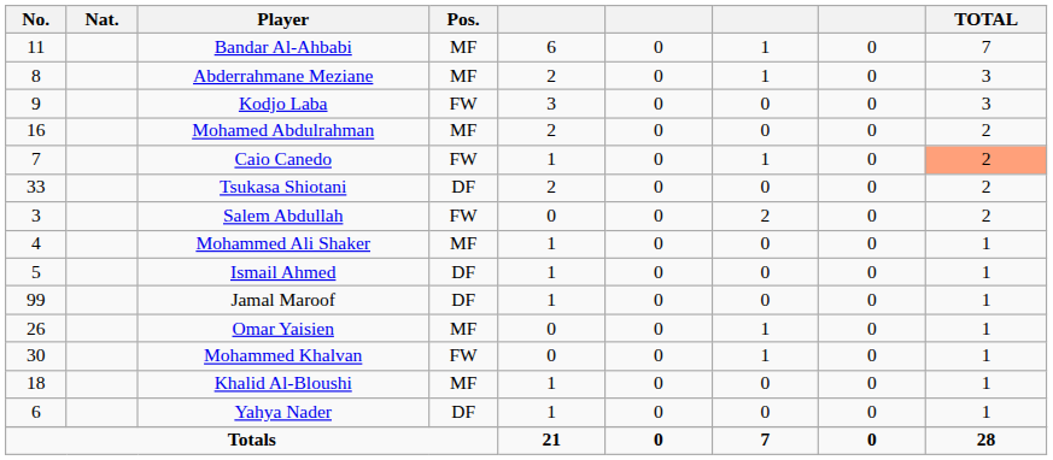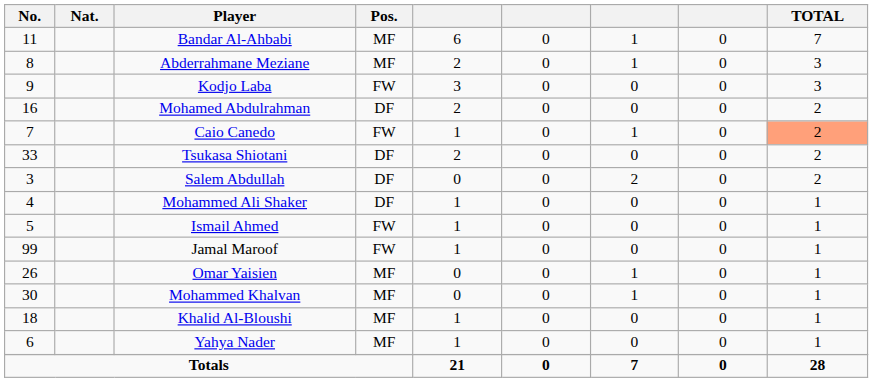Mohamed Abdulrahman | Pos.: MF -> DF
Salem Abdullah | Pos.: FW -> DF
Mohammed Ali Shaker | Pos.: MF -> DF
Ismail Ahmed | Pos.: DF -> FW
Jamal Maroof | Pos.: DF -> FW
Mohammed Khalvan | Pos.: FW -> MF
Yahya Nader | Pos.: DF -> MF
